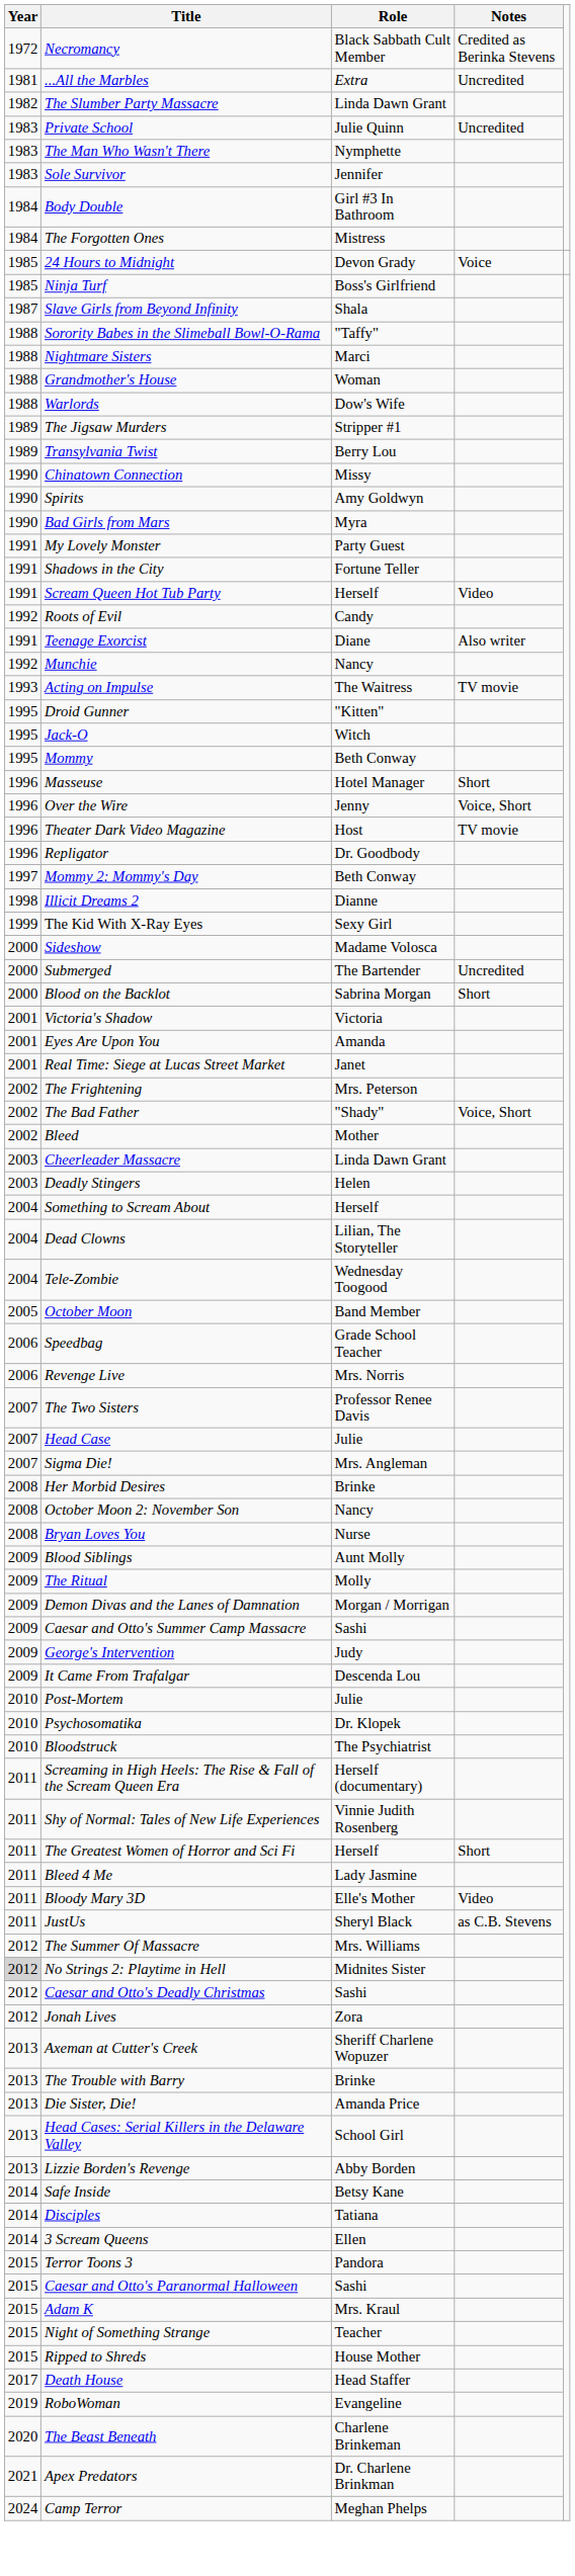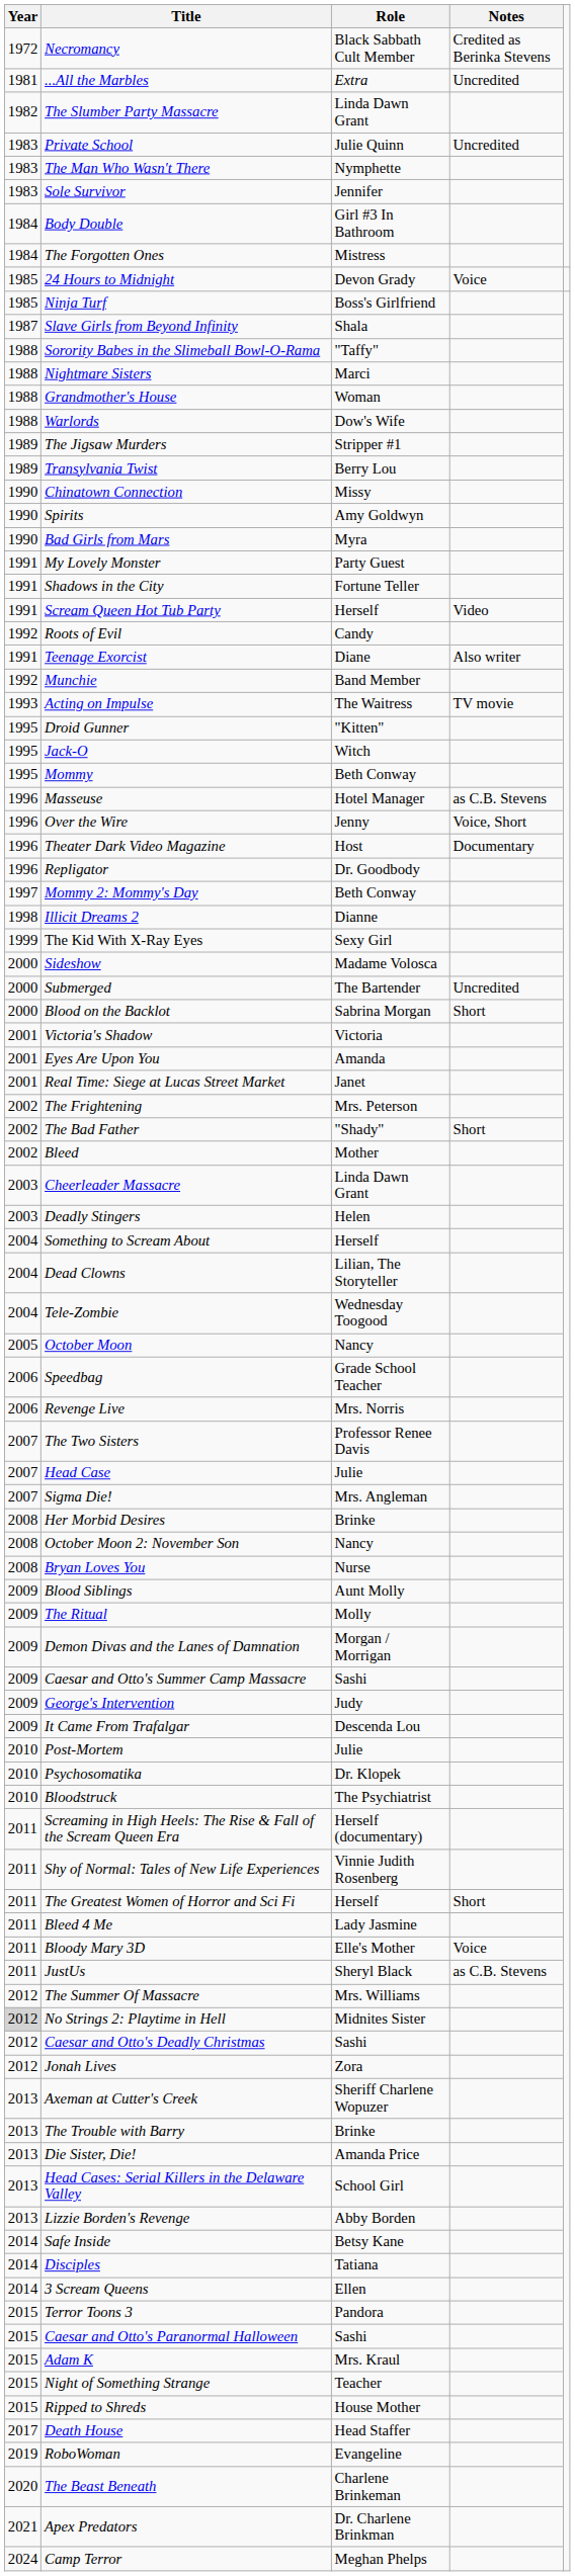Munchie | Role: Nancy -> Band Member
Masseuse | Notes: Short -> as C.B. Stevens
Theater Dark Video Magazine | Notes: TV movie -> Documentary
The Bad Father | Notes: Voice, Short -> Short
October Moon | Role: Band Member -> Nancy
Bloody Mary 3D | Notes: Video -> Voice
